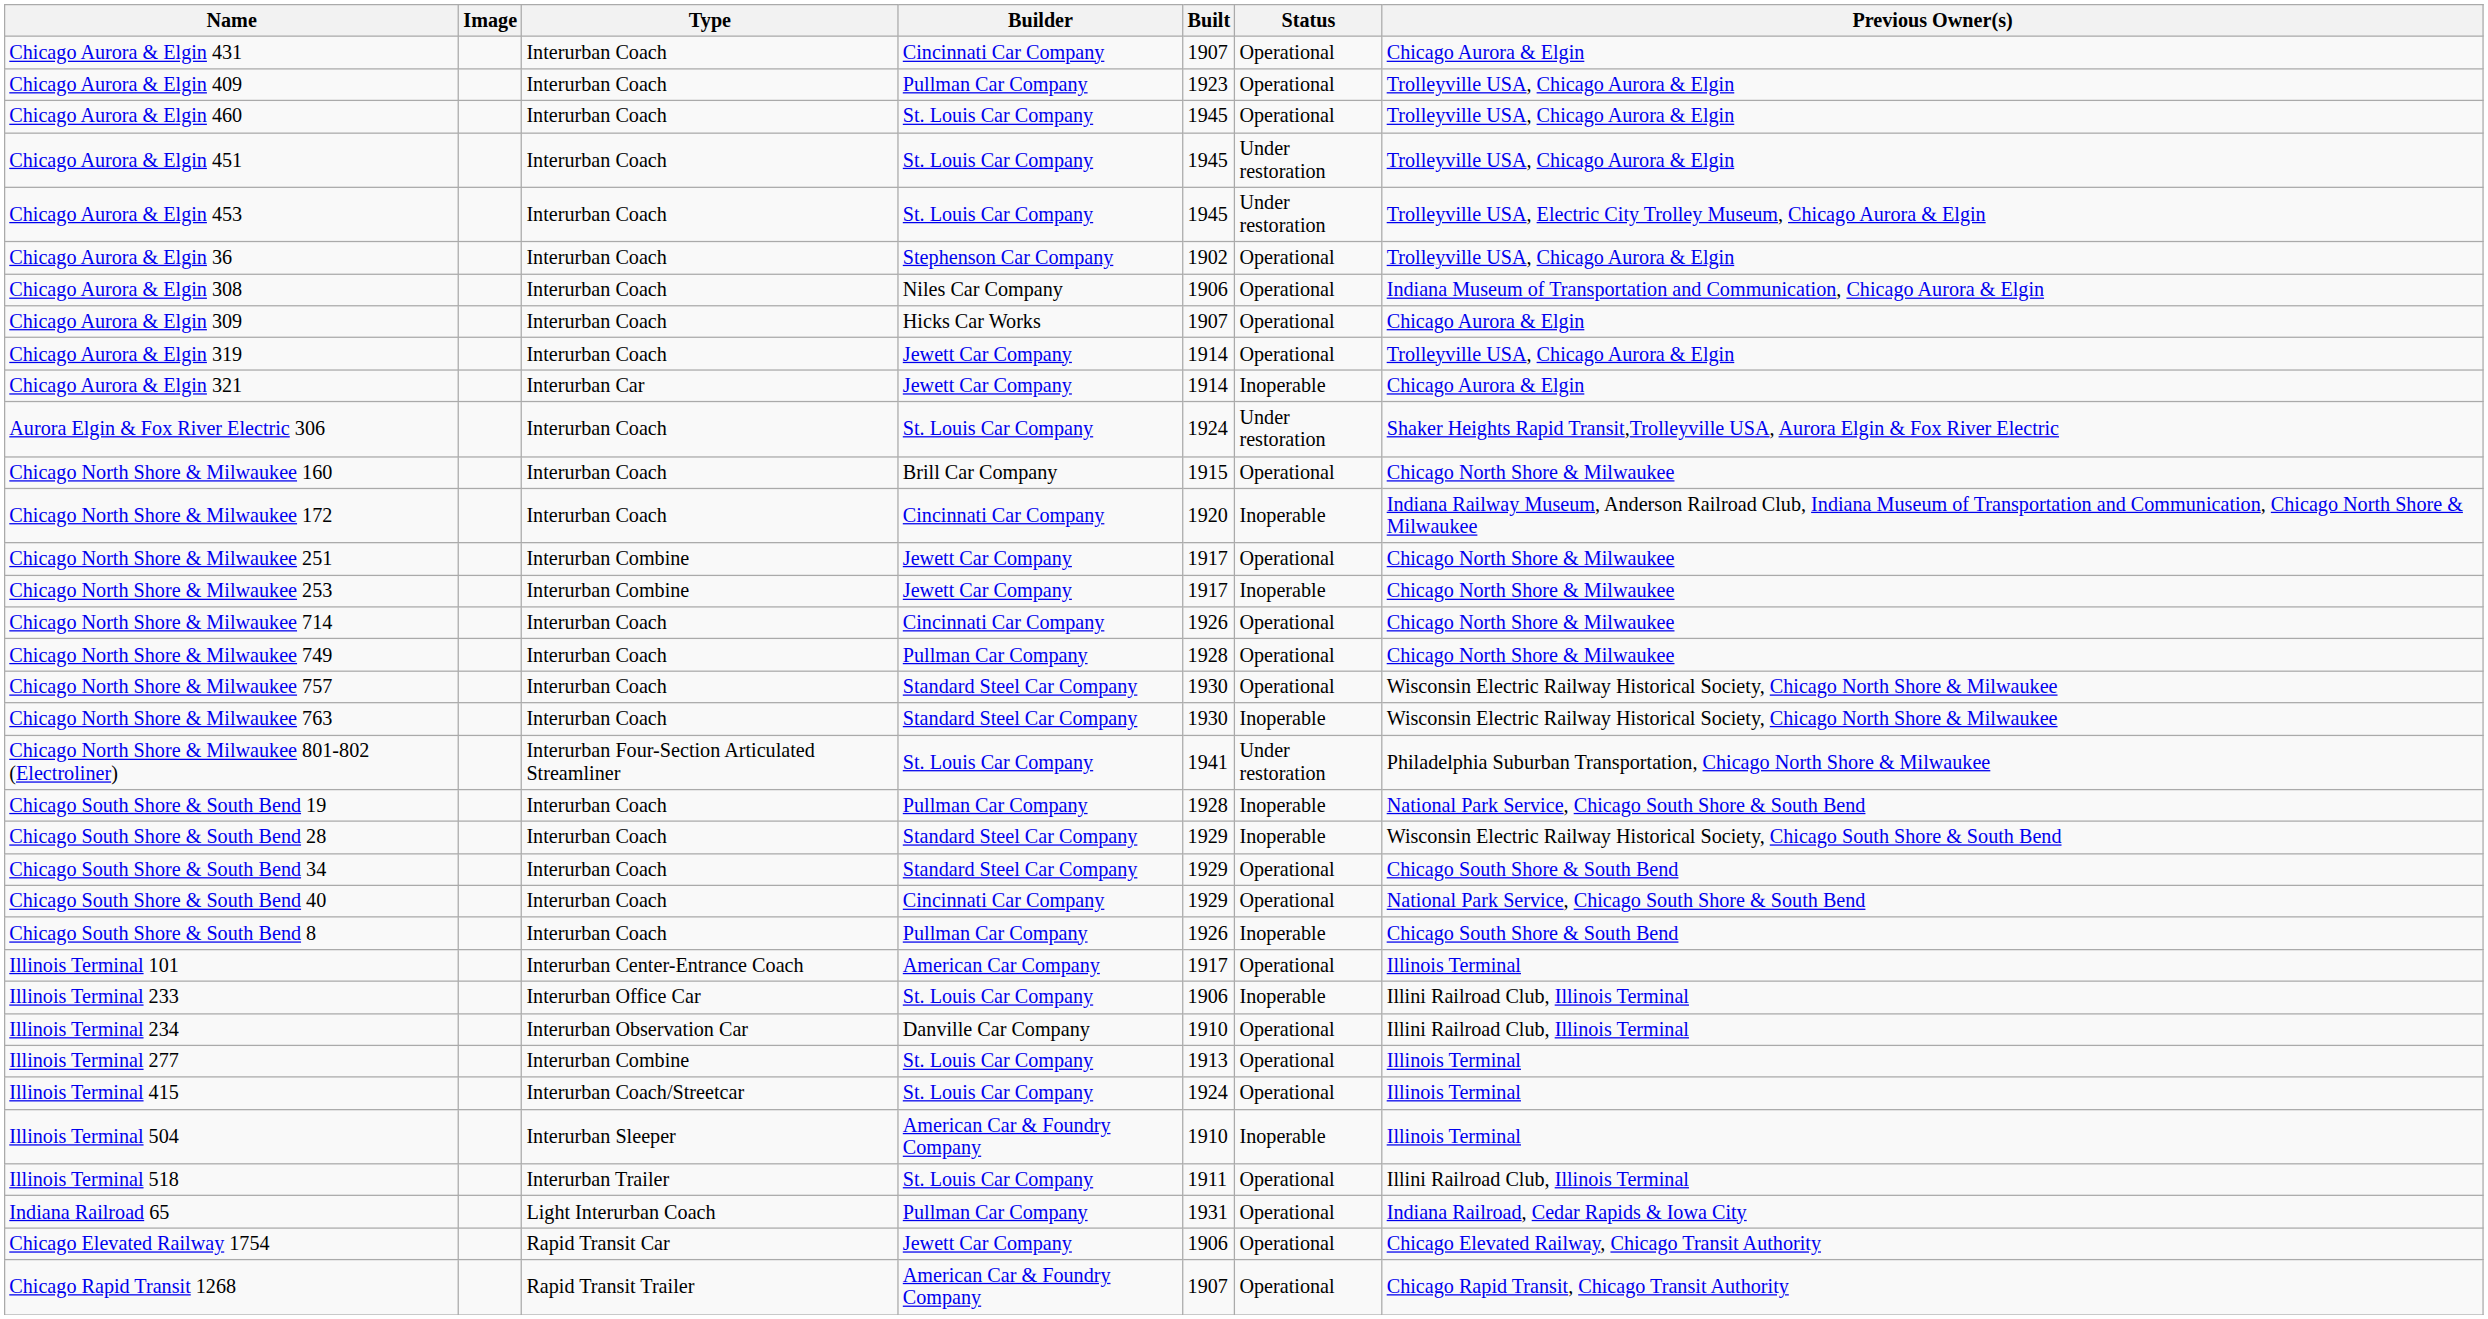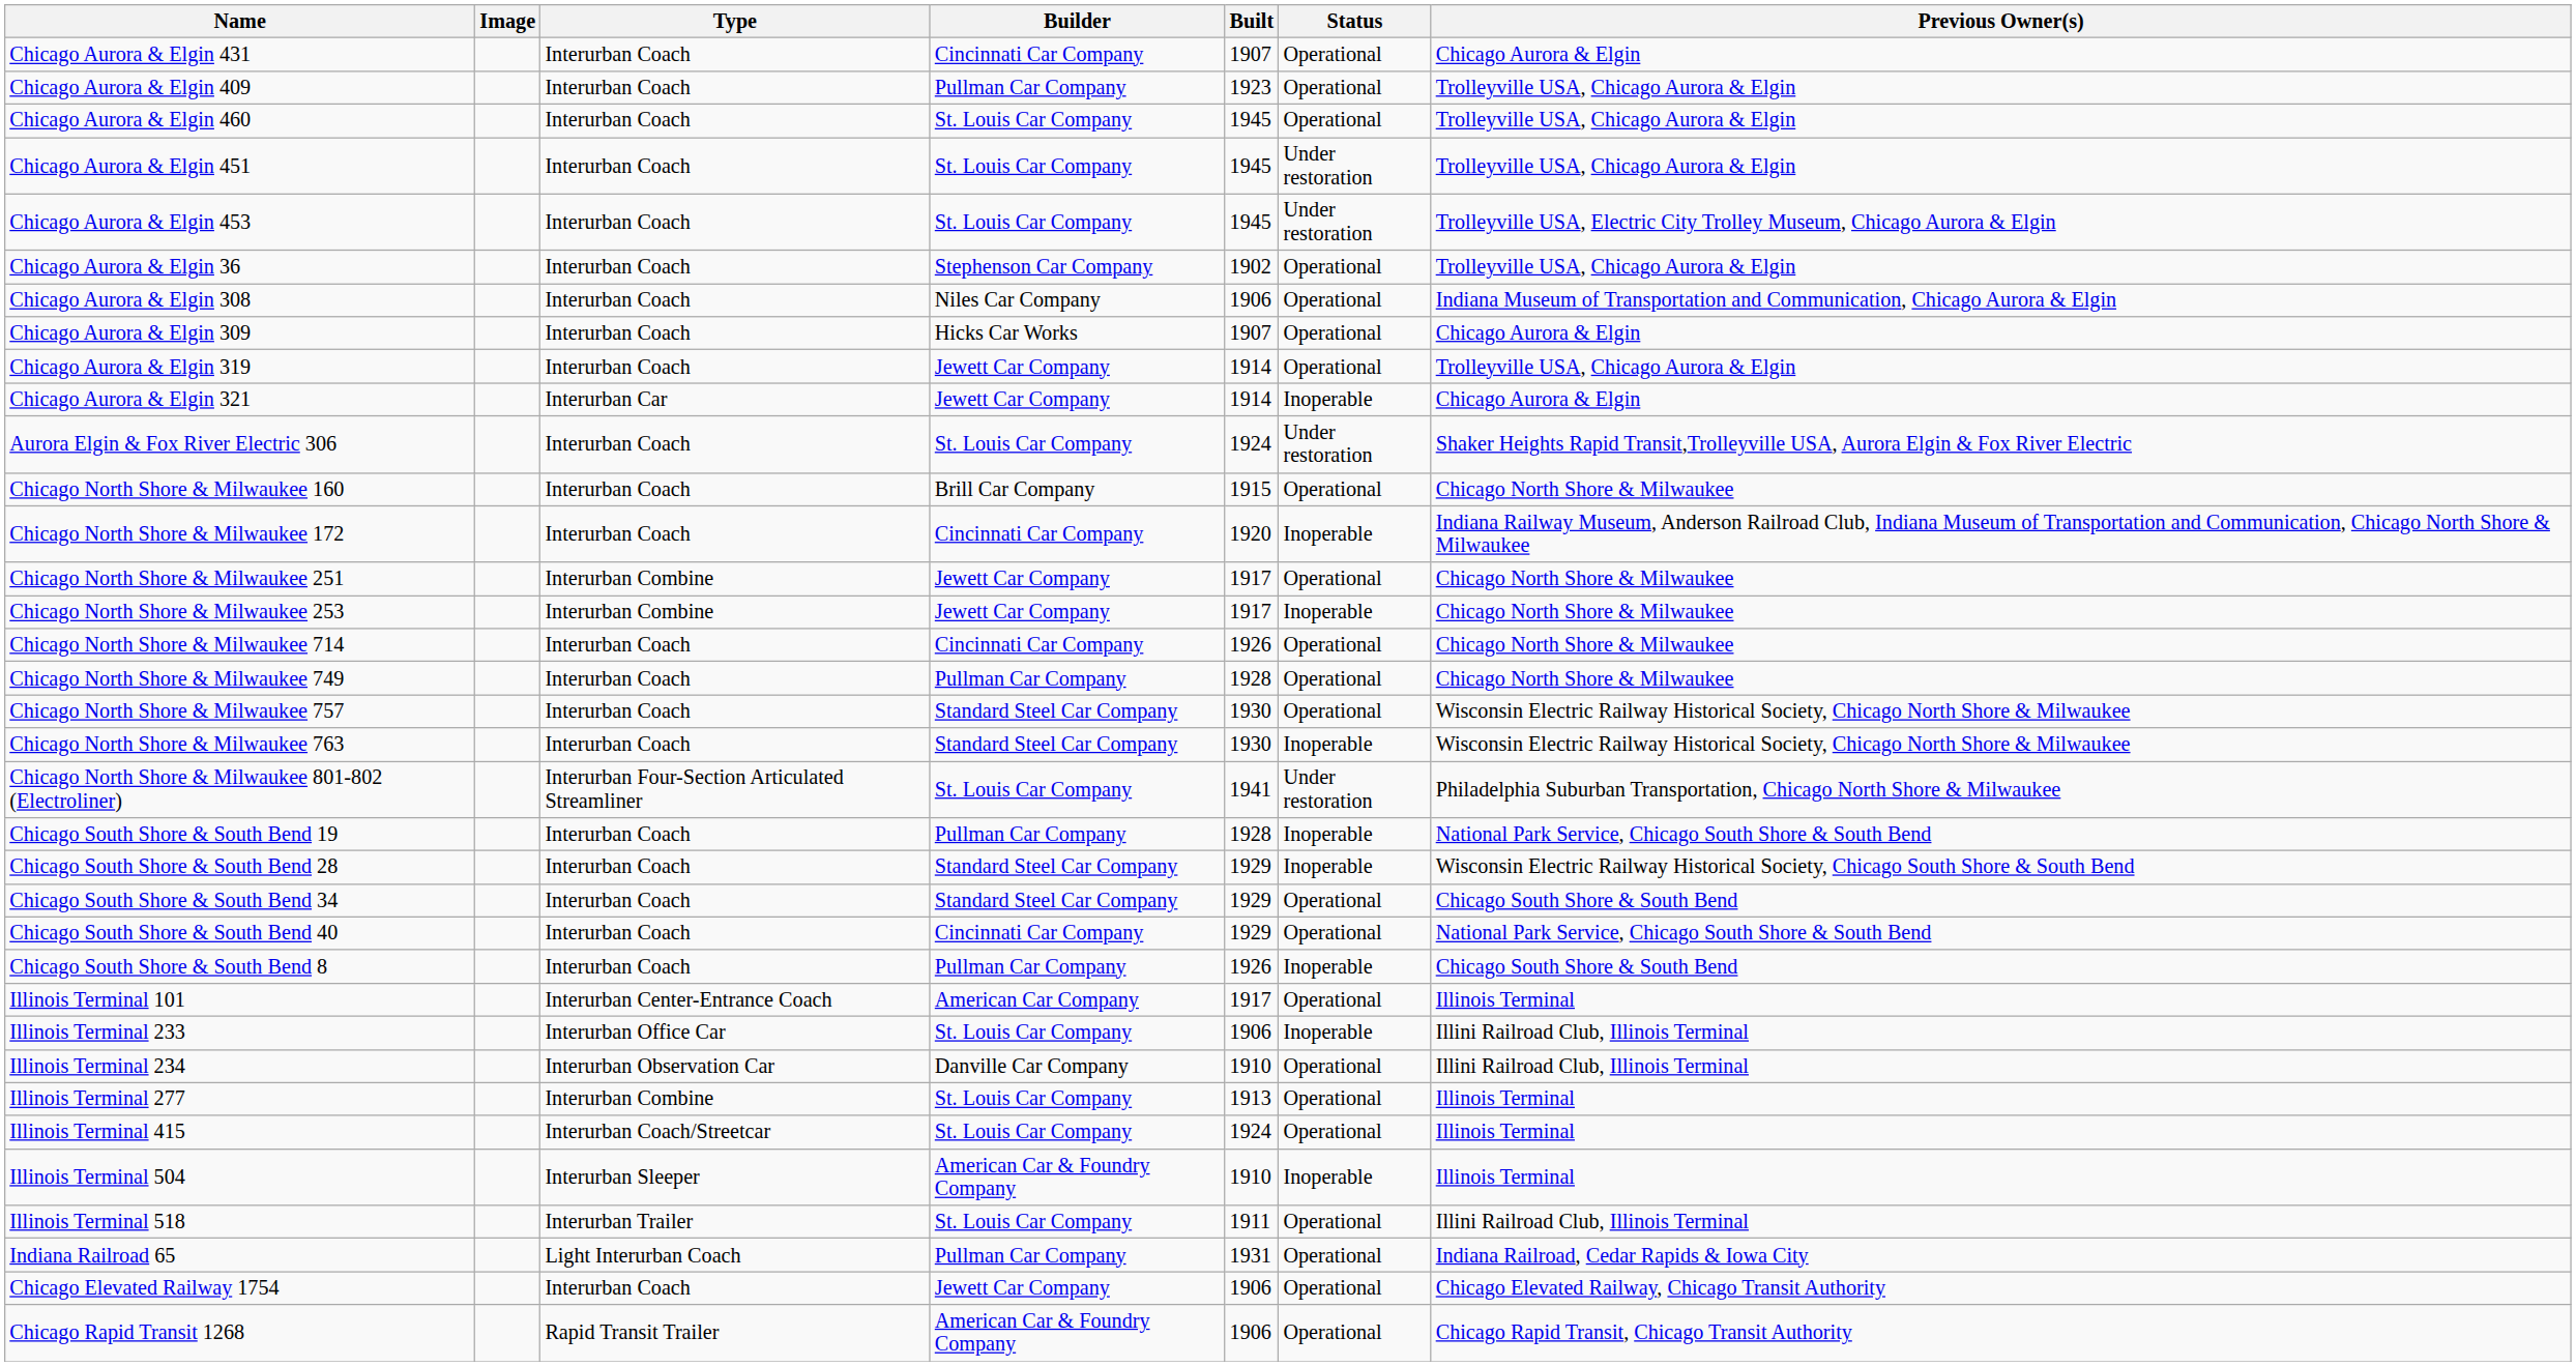Chicago Elevated Railway 1754 | Type: Rapid Transit Car -> Interurban Coach
Chicago Rapid Transit 1268 | Built: 1907 -> 1906
